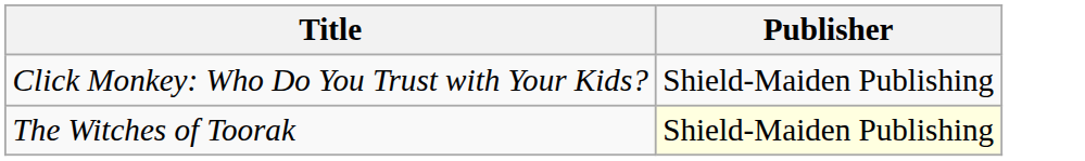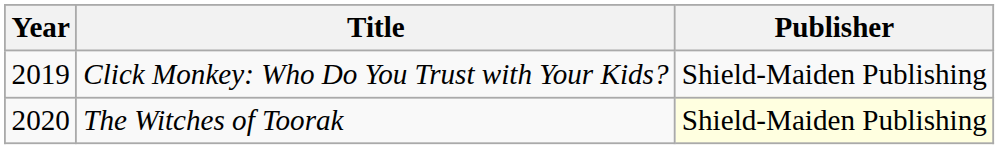+ column: Year | 2019 | 2020
